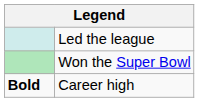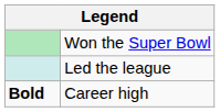rows swapped: Won the Super Bowl <-> Led the league
